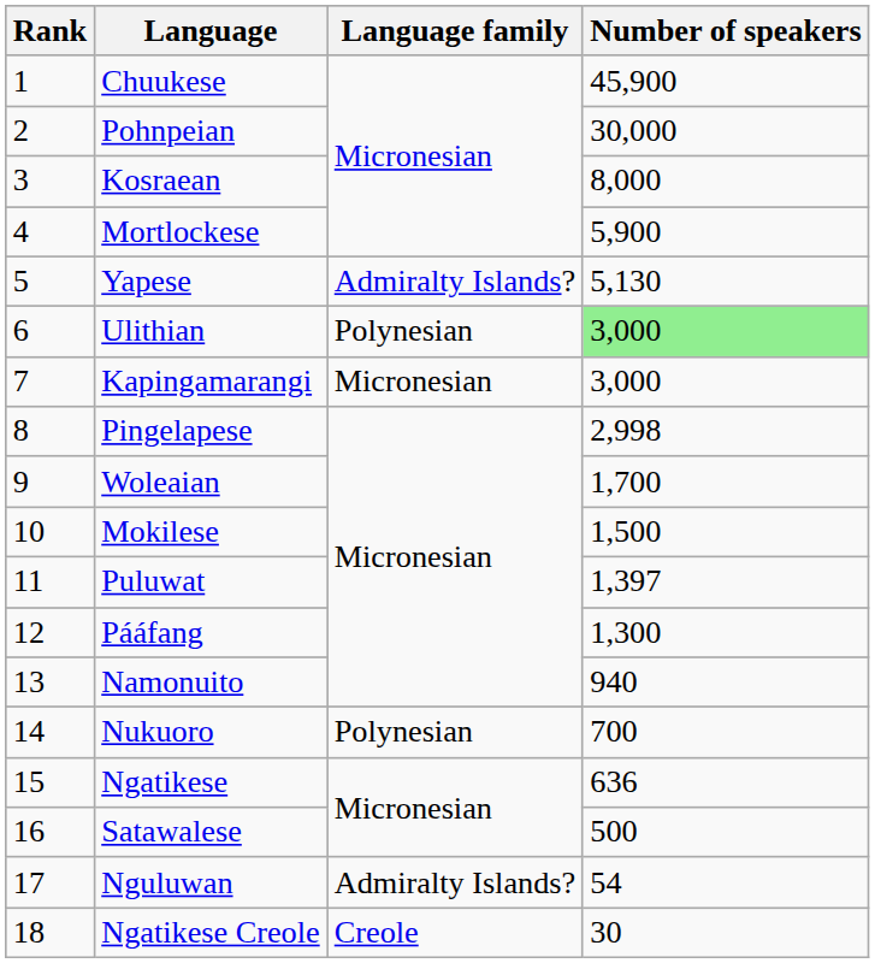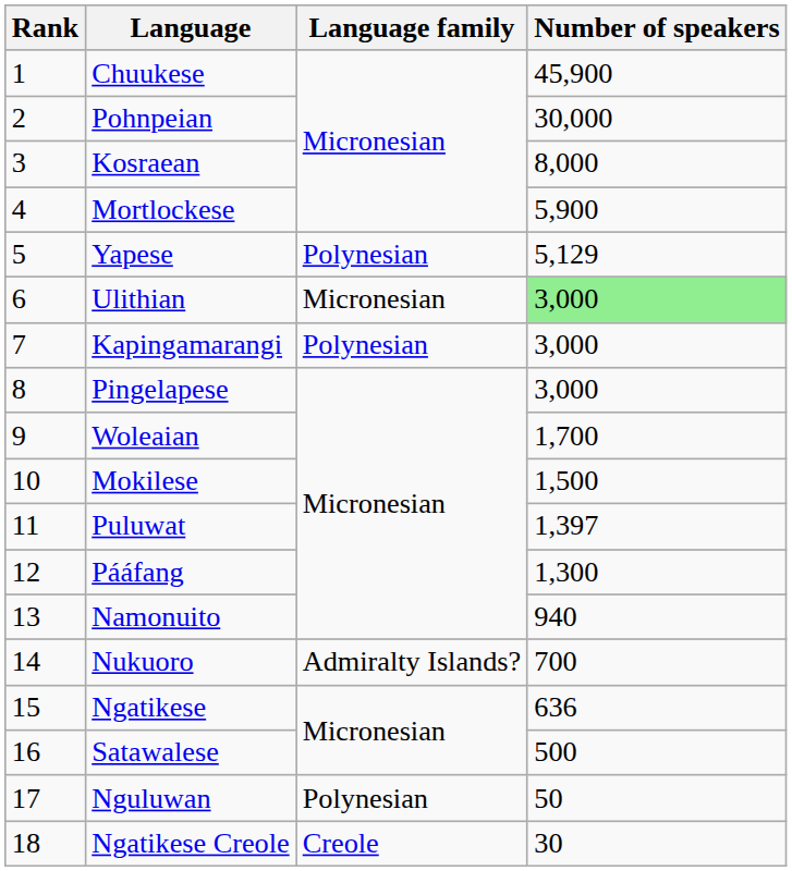Yapese | Language family: Admiralty Islands? -> Polynesian
Yapese | Number of speakers: 5,130 -> 5,129
Ulithian | Language family: Polynesian -> Micronesian
Kapingamarangi | Language family: Micronesian -> Polynesian
Pingelapese | Number of speakers: 2,998 -> 3,000
Nukuoro | Language family: Polynesian -> Admiralty Islands?
Nguluwan | Language family: Admiralty Islands? -> Polynesian
Nguluwan | Number of speakers: 54 -> 50
